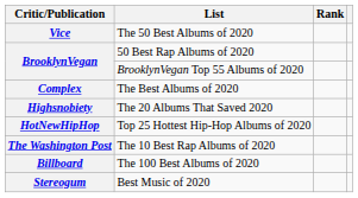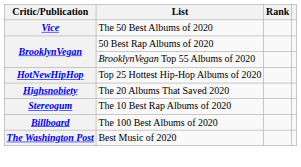- row: Complex | The Best Albums of 2020
rows swapped: The 20 Albums That Saved 2020 <-> Top 25 Hottest Hip-Hop Albums of 2020
The 10 Best Rap Albums of 2020 | Critic/Publication: The Washington Post -> Stereogum
Best Music of 2020 | Critic/Publication: Stereogum -> The Washington Post
